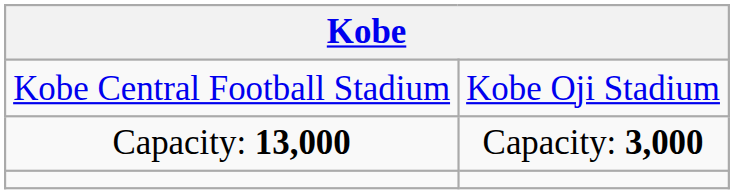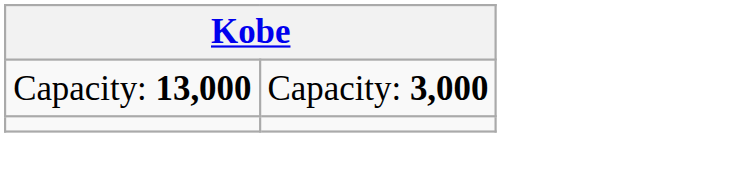- row: Kobe Central Football Stadium | Kobe Oji Stadium
